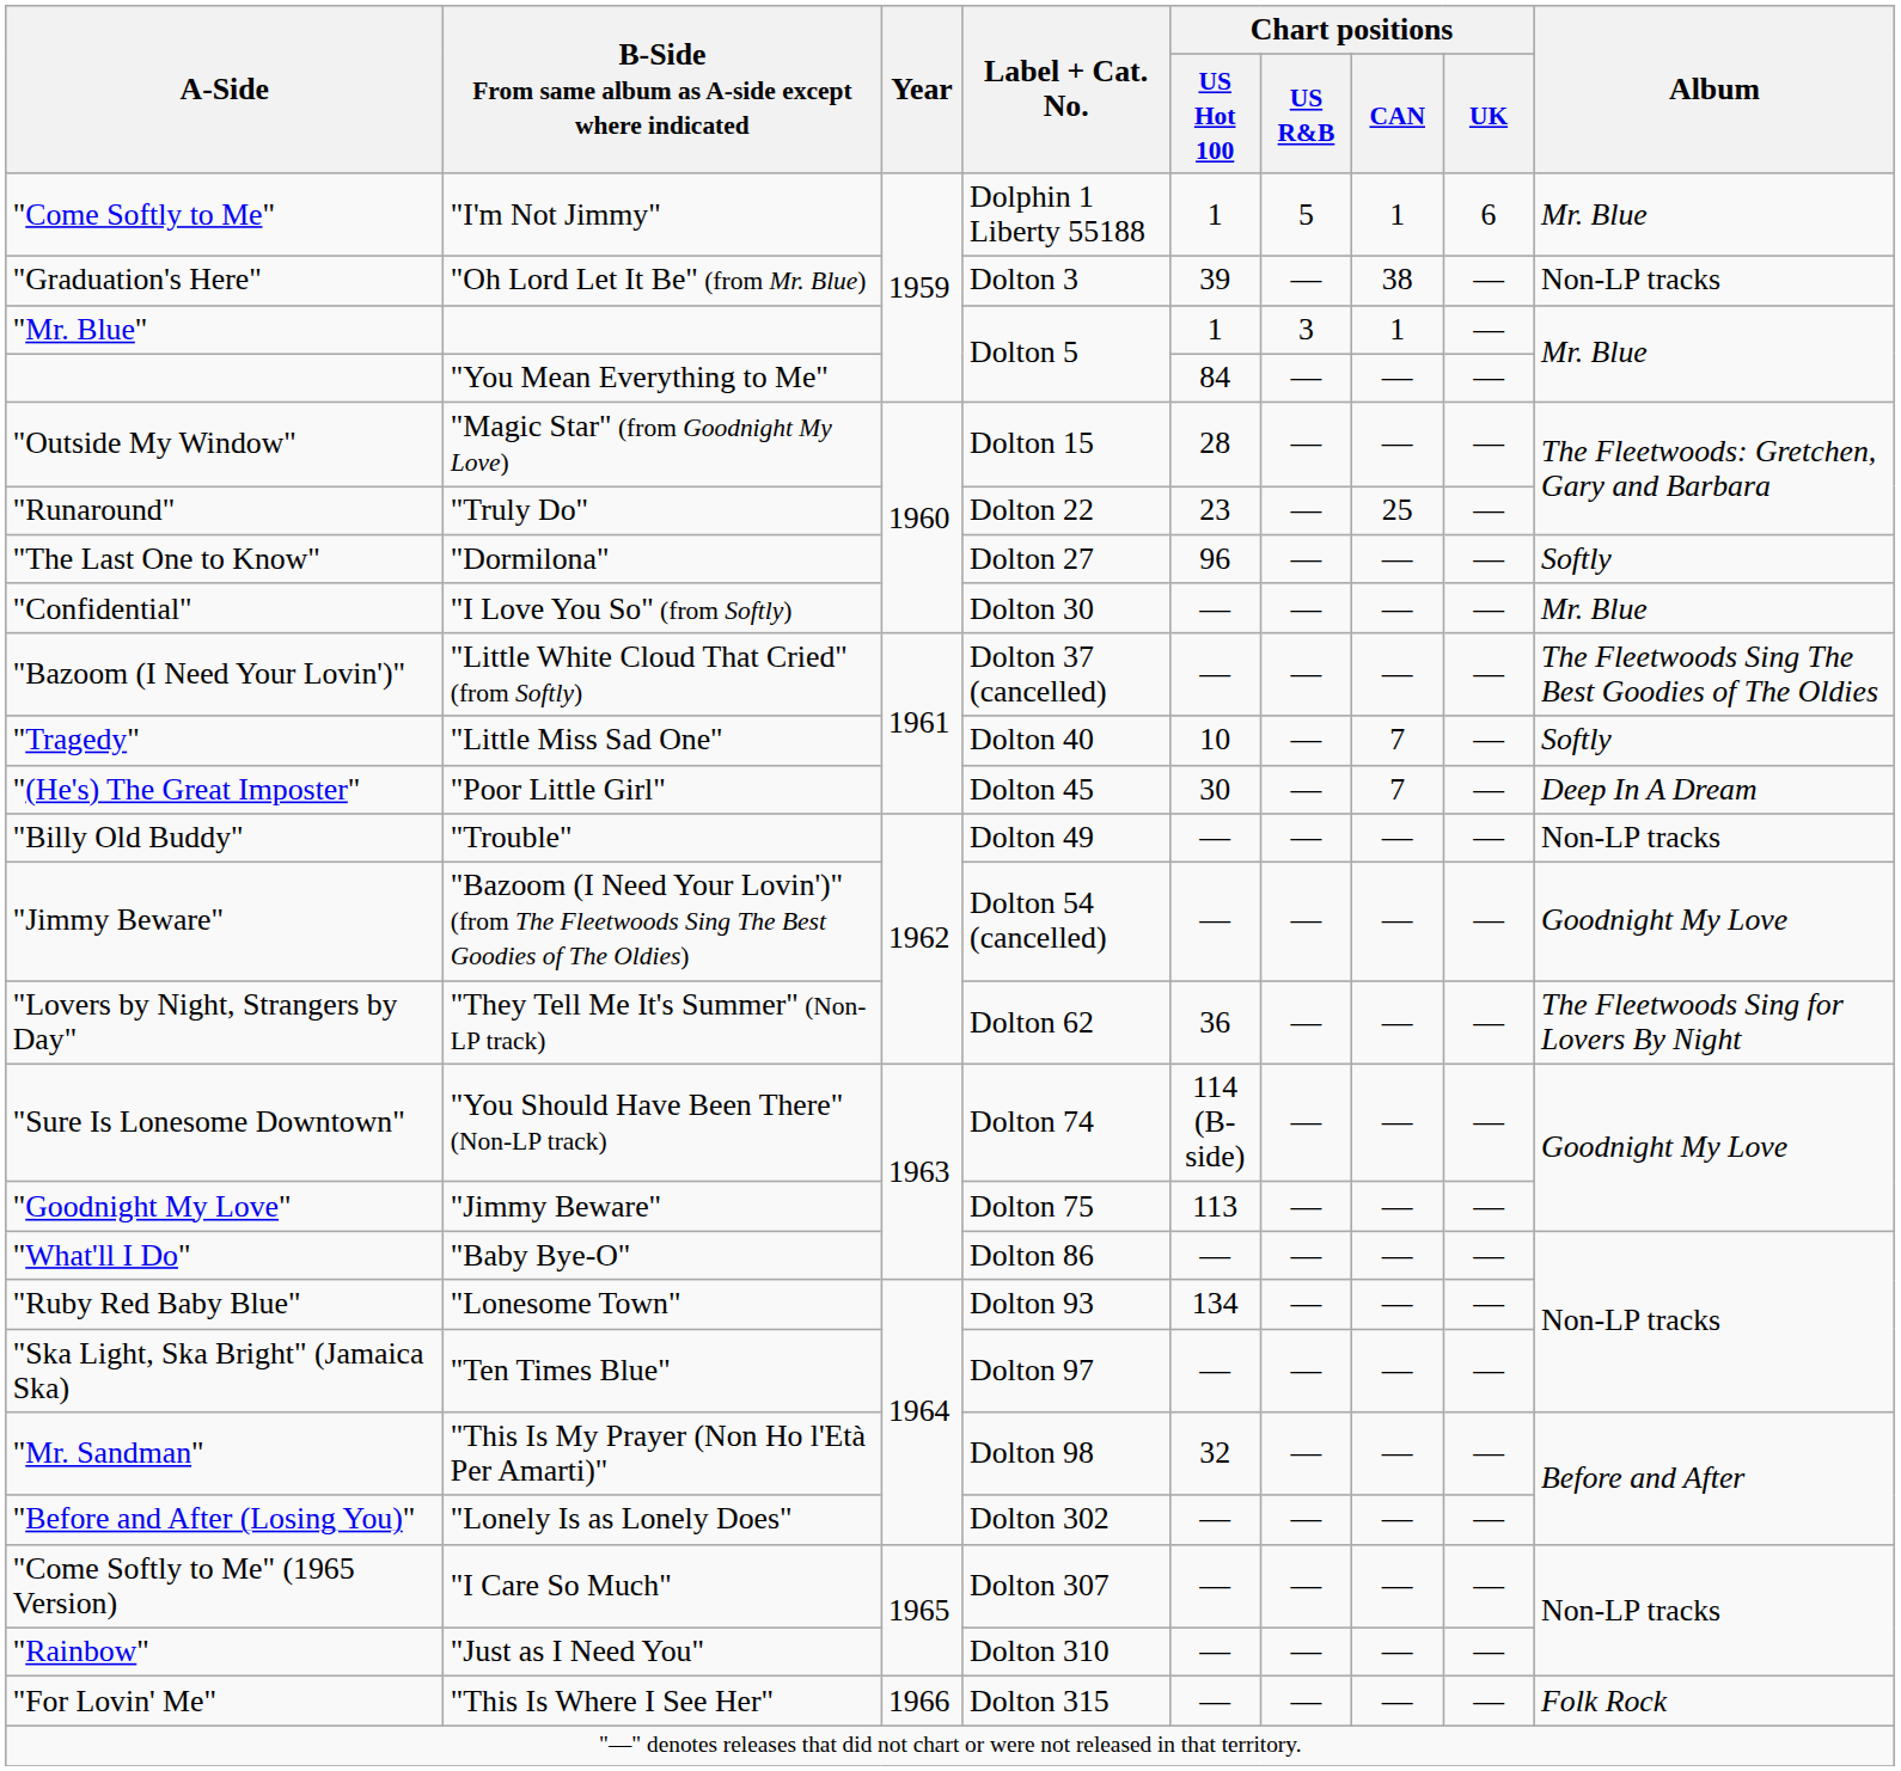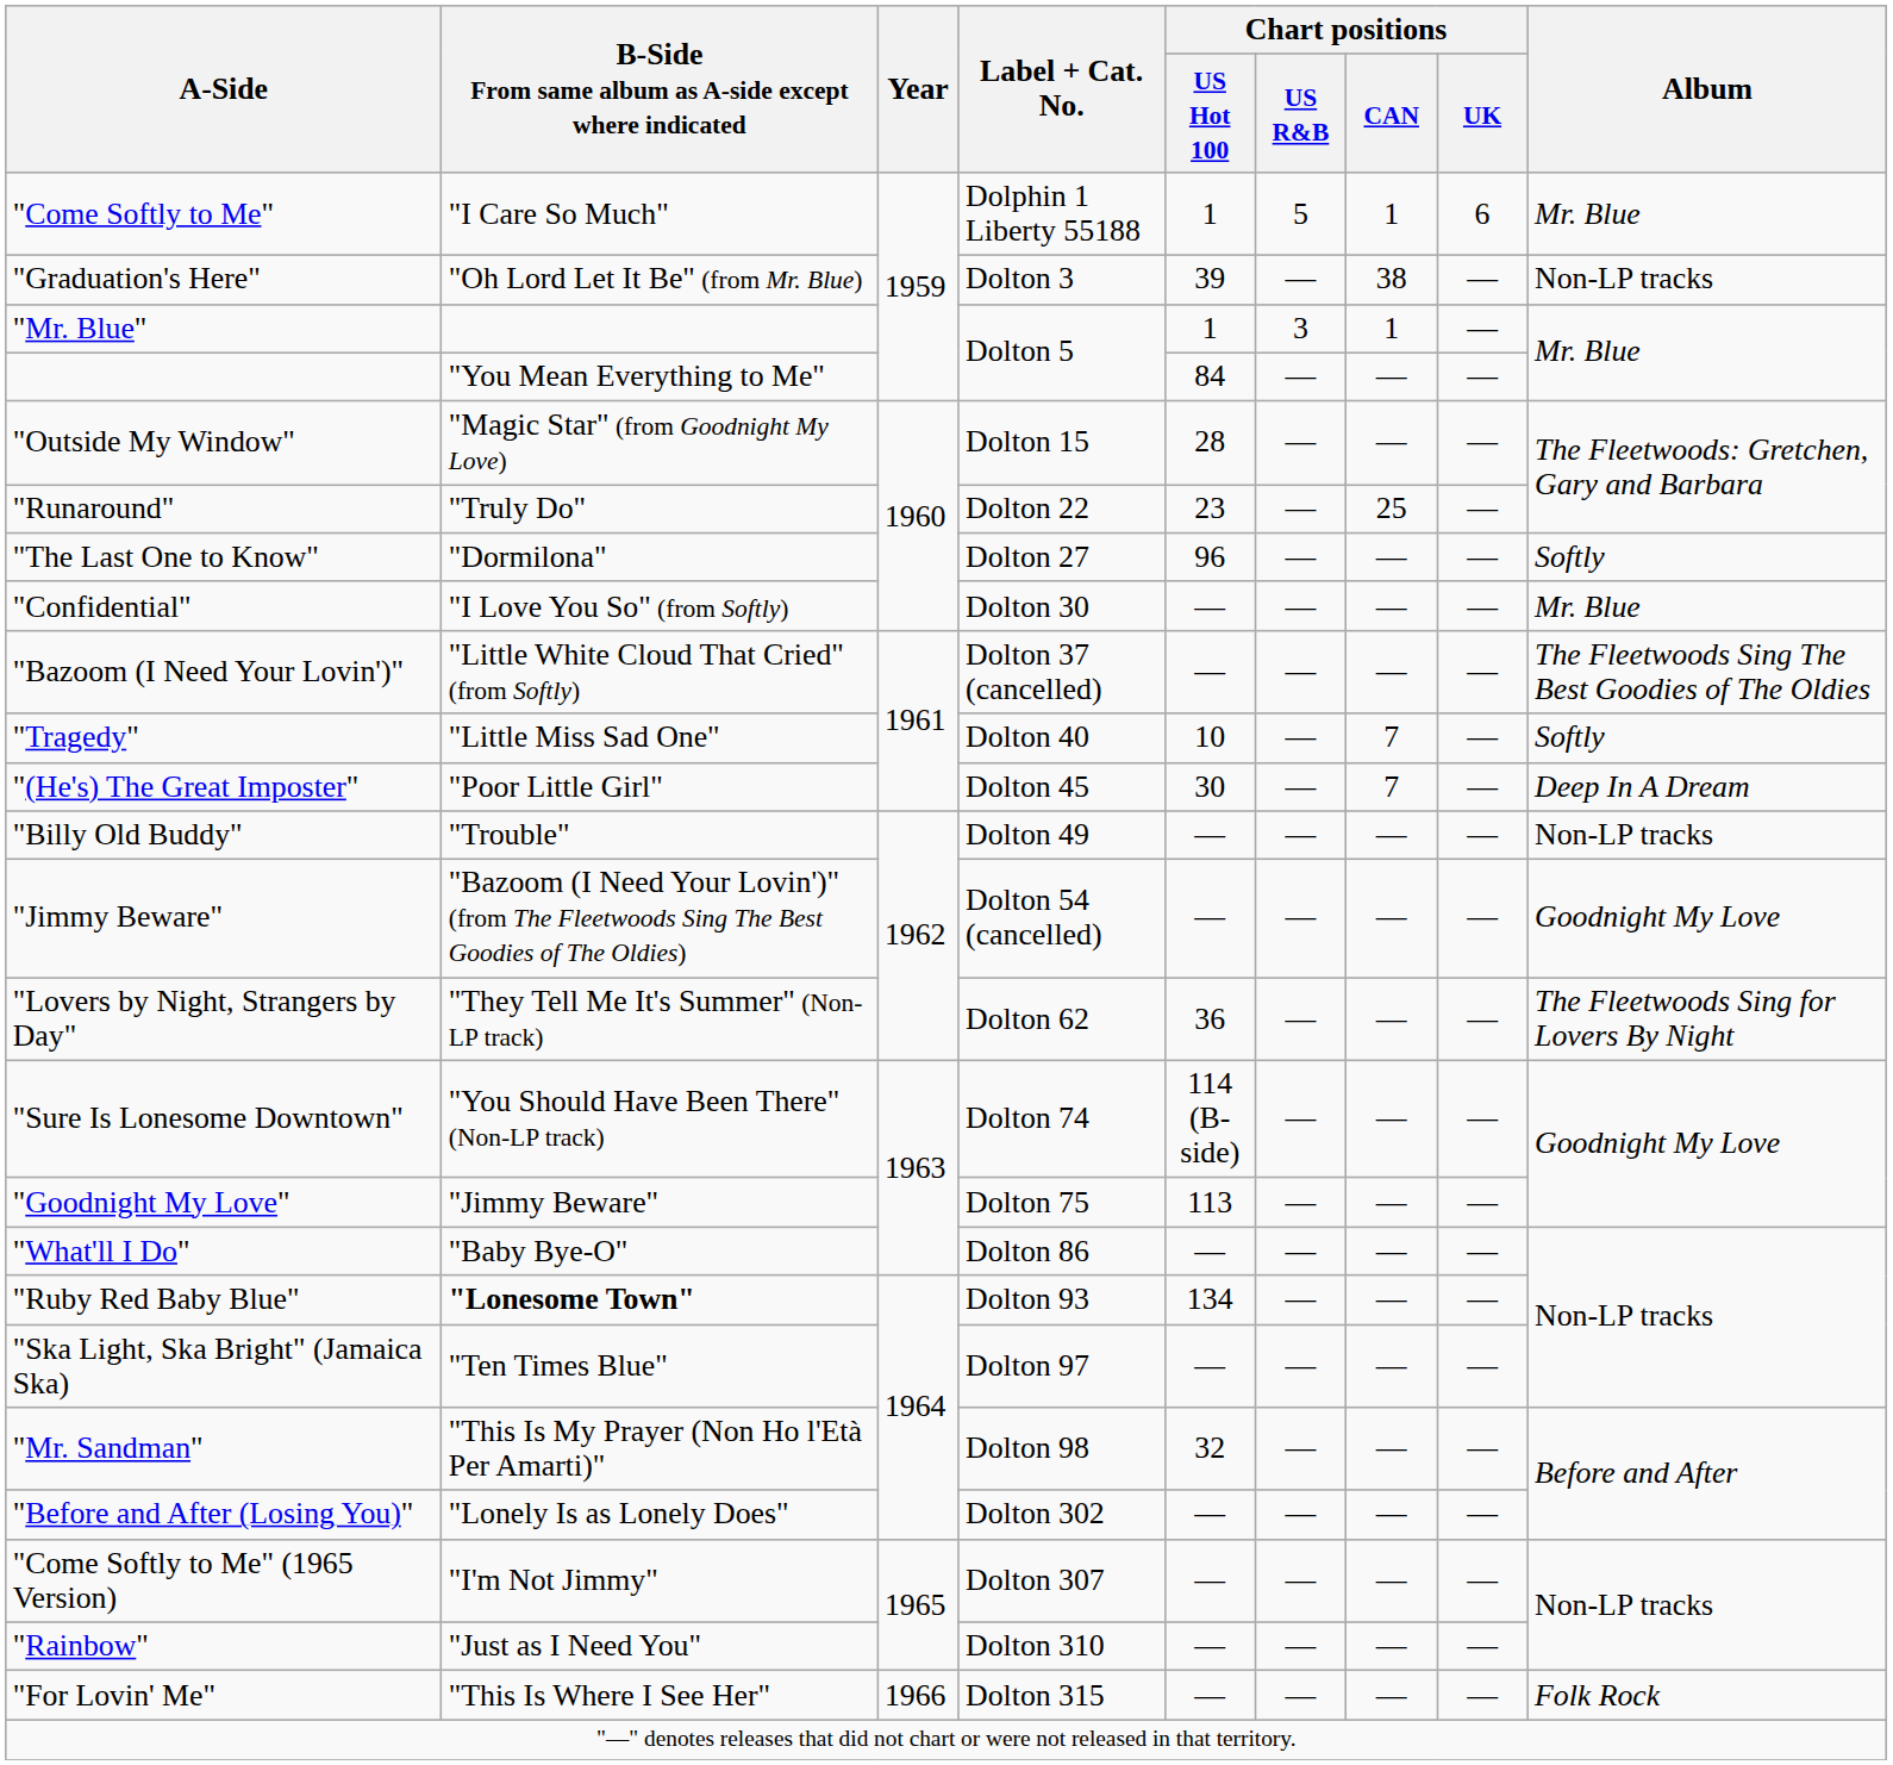"Come Softly to Me" | B-Side From same album as A-side except where indicated: "I'm Not Jimmy" -> "I Care So Much"
"Ruby Red Baby Blue" | B-Side From same album as A-side except where indicated: normal -> bold
"Come Softly to Me" (1965 Version) | B-Side From same album as A-side except where indicated: "I Care So Much" -> "I'm Not Jimmy"
